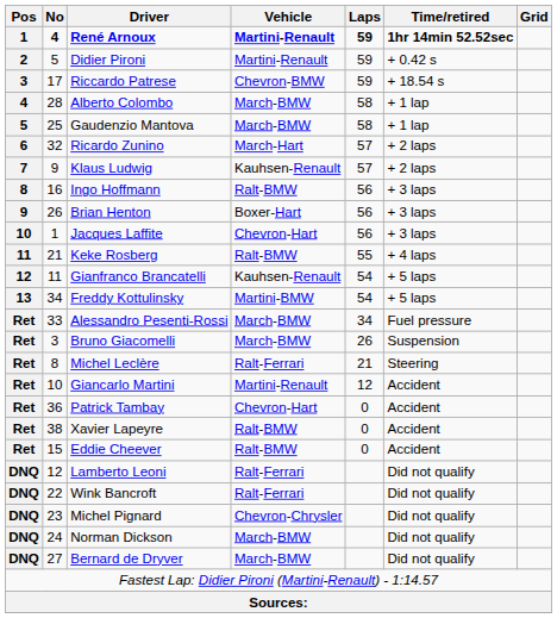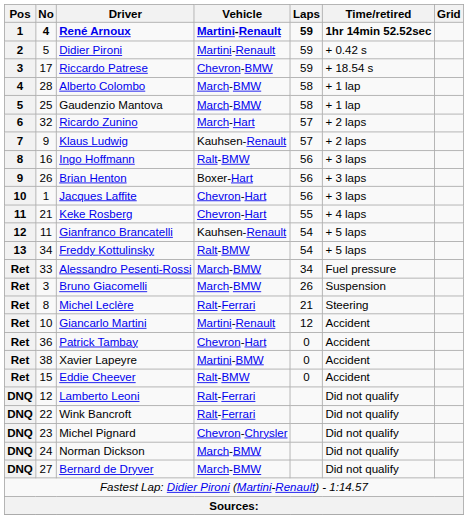Keke Rosberg | Vehicle: Ralt-BMW -> Chevron-Hart
Freddy Kottulinsky | Vehicle: Martini-BMW -> Ralt-BMW
Xavier Lapeyre | Vehicle: Ralt-BMW -> Martini-BMW
